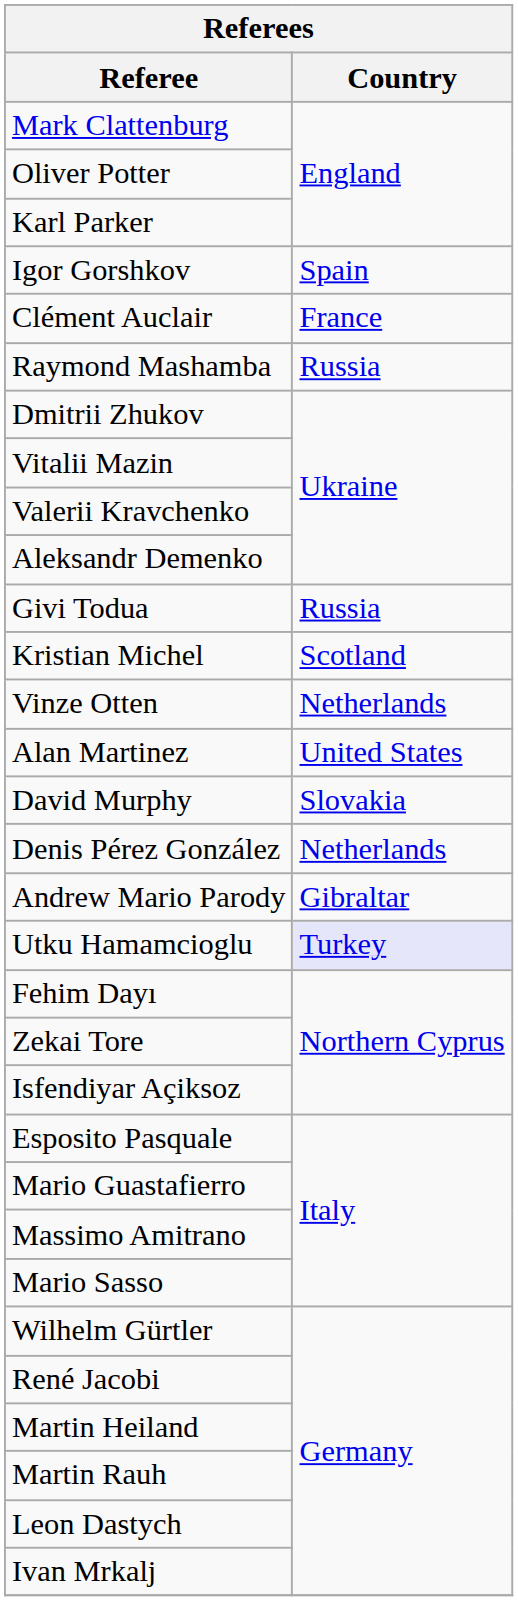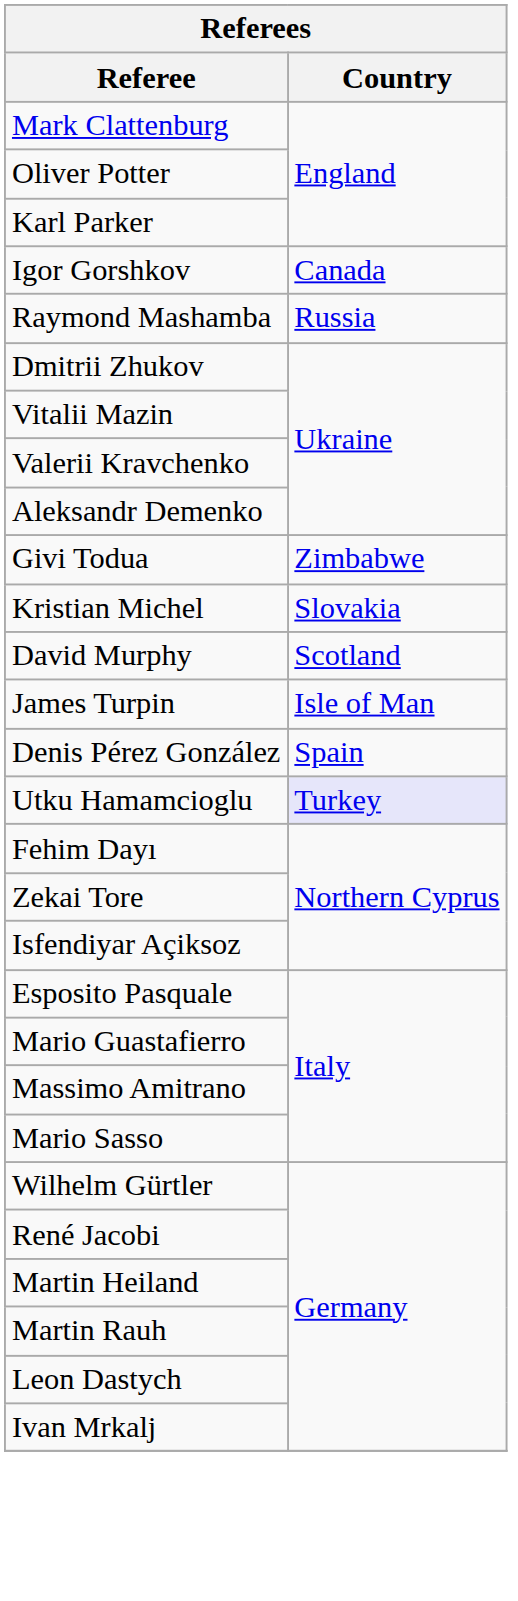Igor Gorshkov | Country: Spain -> Canada
- row: Clément Auclair | France
Givi Todua | Country: Russia -> Zimbabwe
Kristian Michel | Country: Scotland -> Slovakia
- row: Vinze Otten | Netherlands
- row: Alan Martinez | United States
David Murphy | Country: Slovakia -> Scotland
+ row: James Turpin | Isle of Man
Denis Pérez González | Country: Netherlands -> Spain
- row: Andrew Mario Parody | Gibraltar
